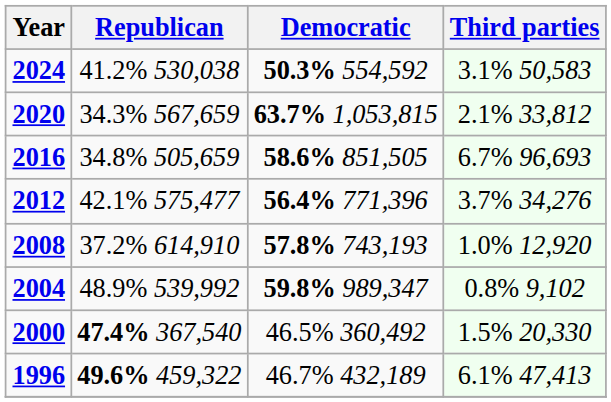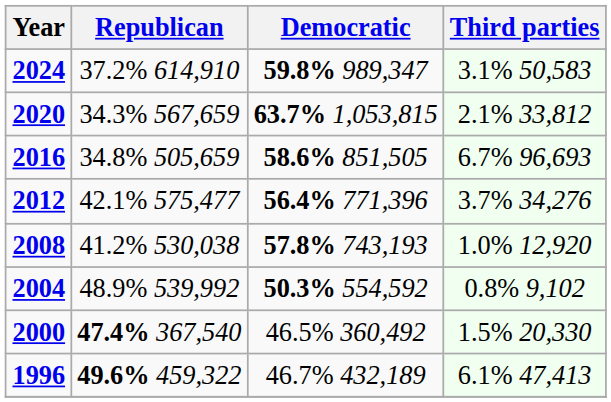2024 | Republican: 41.2% 530,038 -> 37.2% 614,910
2024 | Democratic: 50.3% 554,592 -> 59.8% 989,347
2008 | Republican: 37.2% 614,910 -> 41.2% 530,038
2004 | Democratic: 59.8% 989,347 -> 50.3% 554,592
